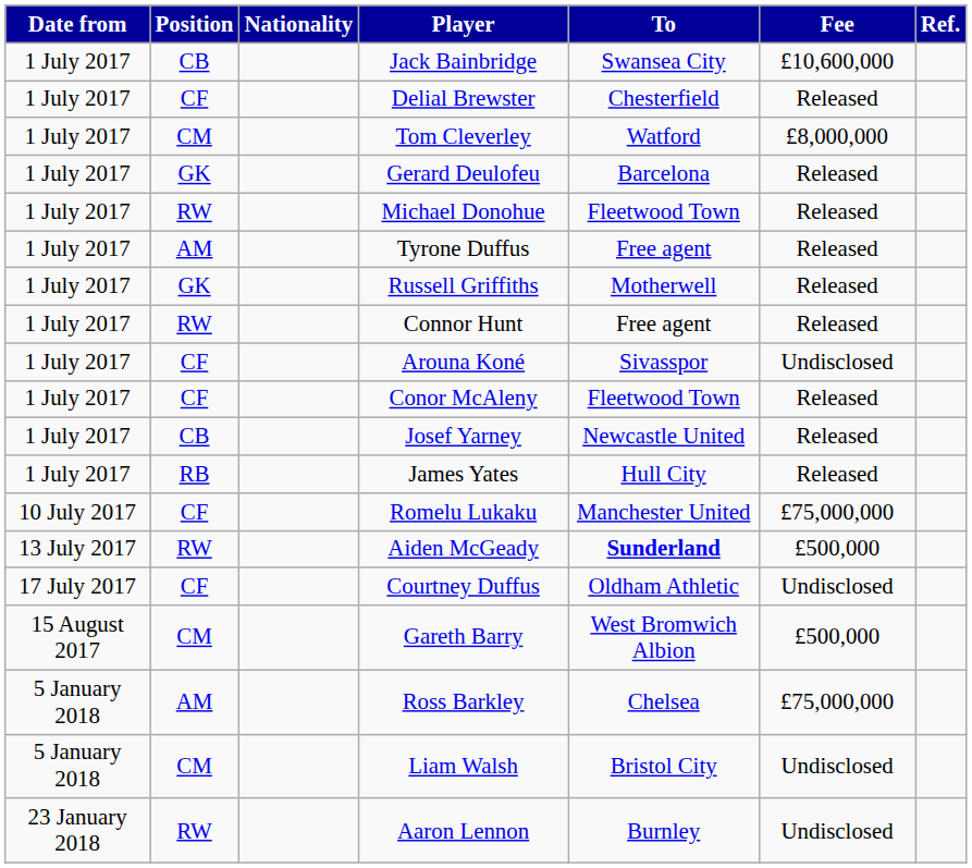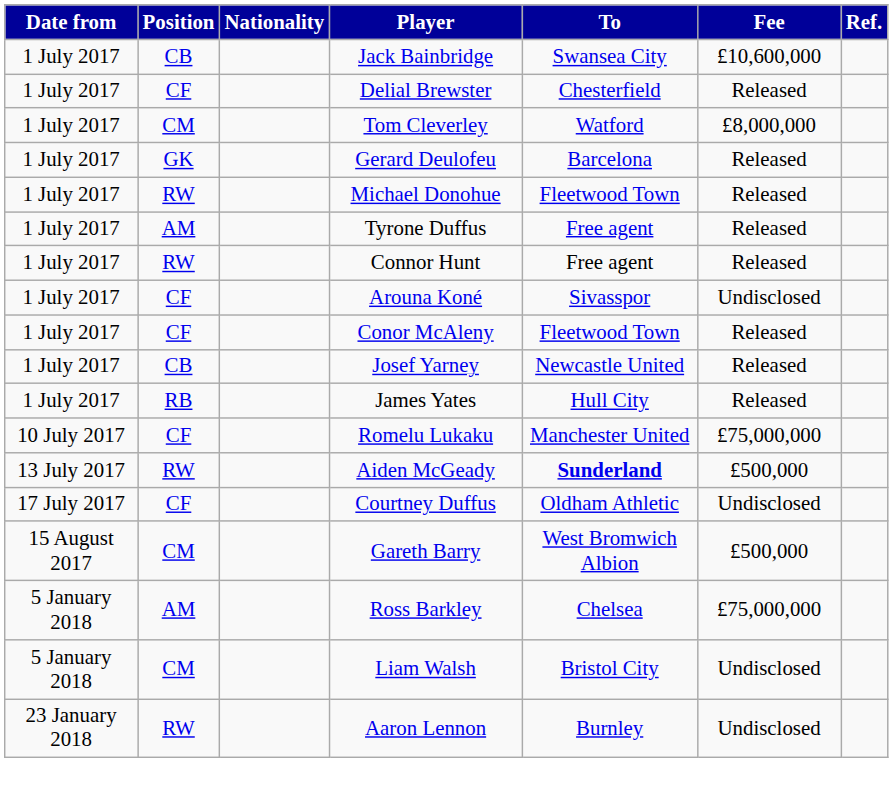- row: 1 July 2017 | GK | Russell Griffiths | Motherwell | Released
